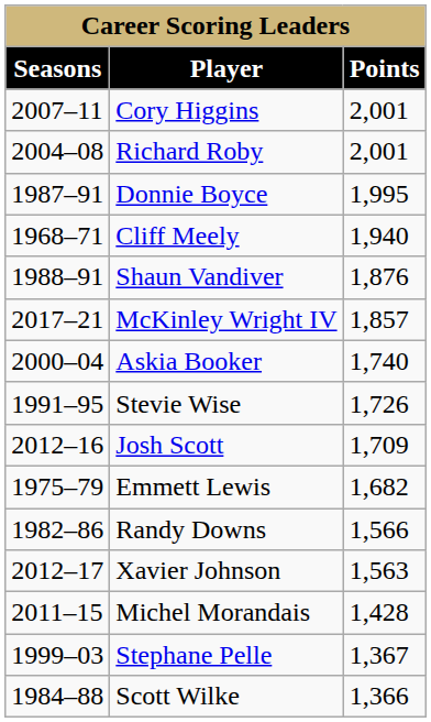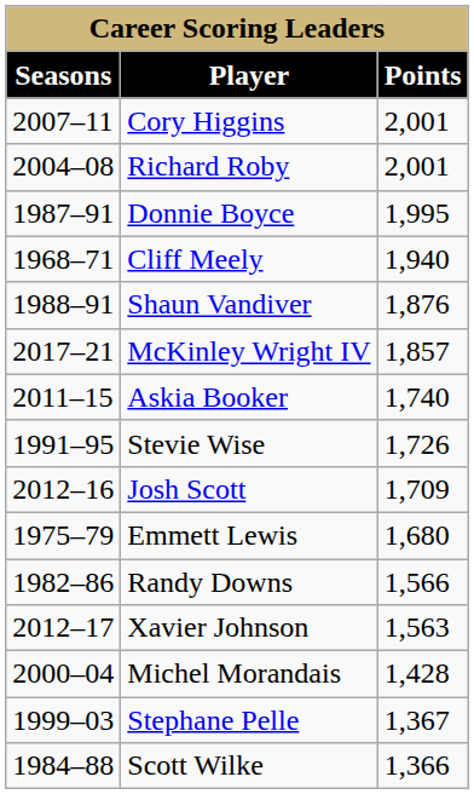Askia Booker | Seasons: 2000–04 -> 2011–15
Emmett Lewis | Points: 1,682 -> 1,680
Michel Morandais | Seasons: 2011–15 -> 2000–04
